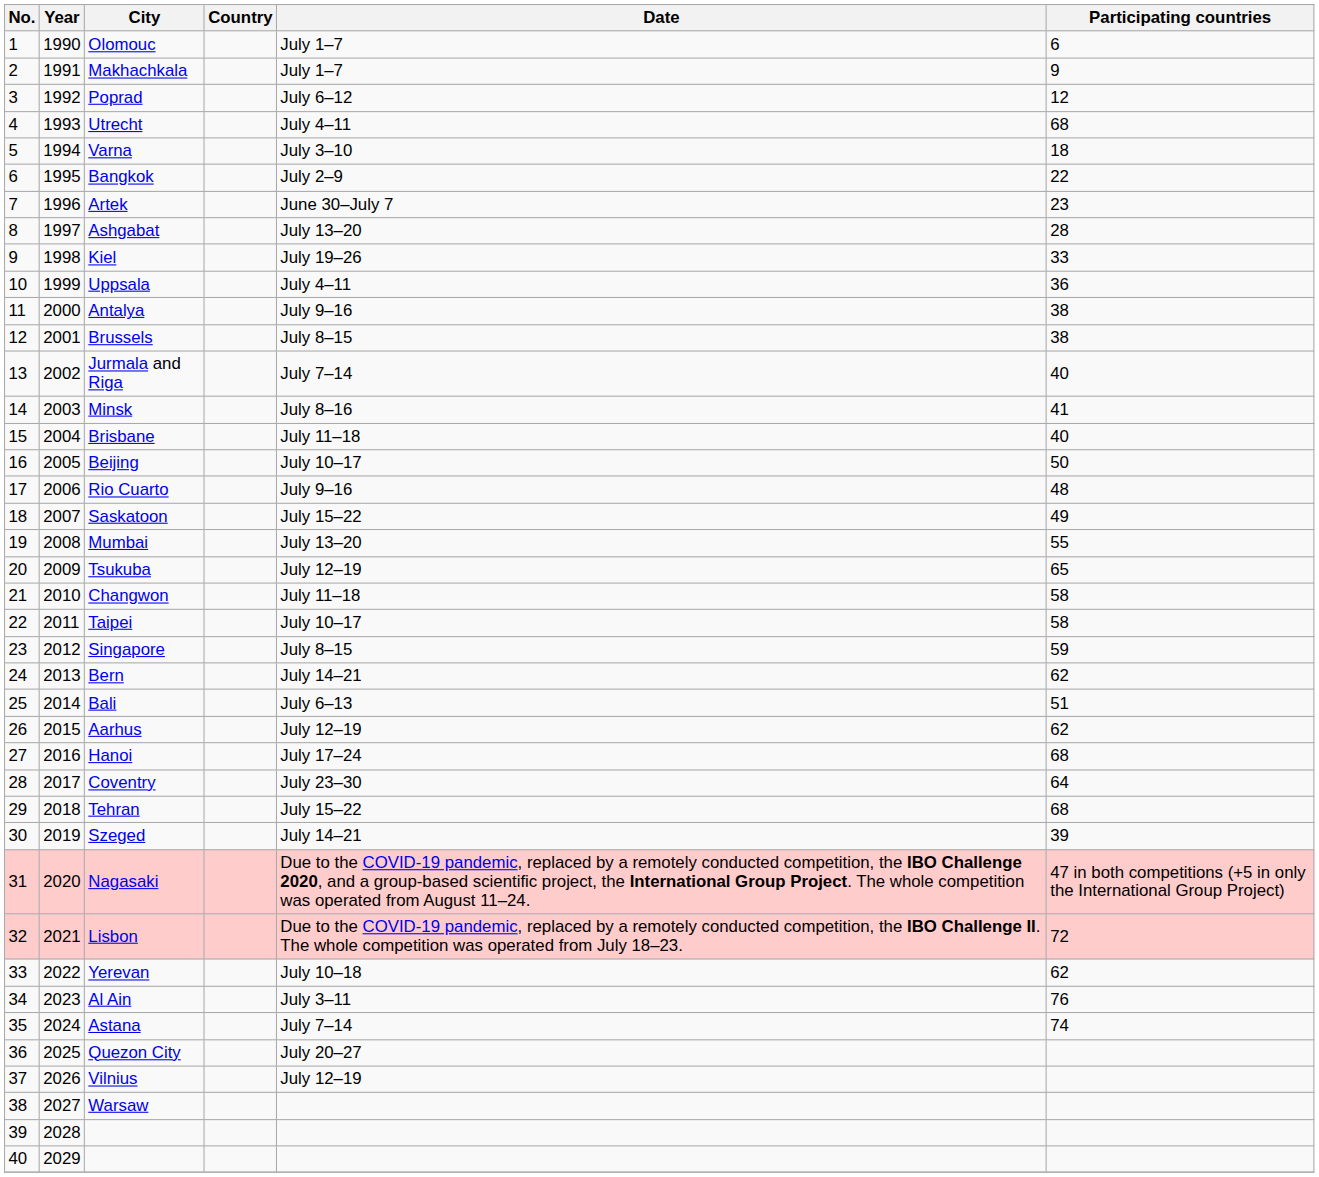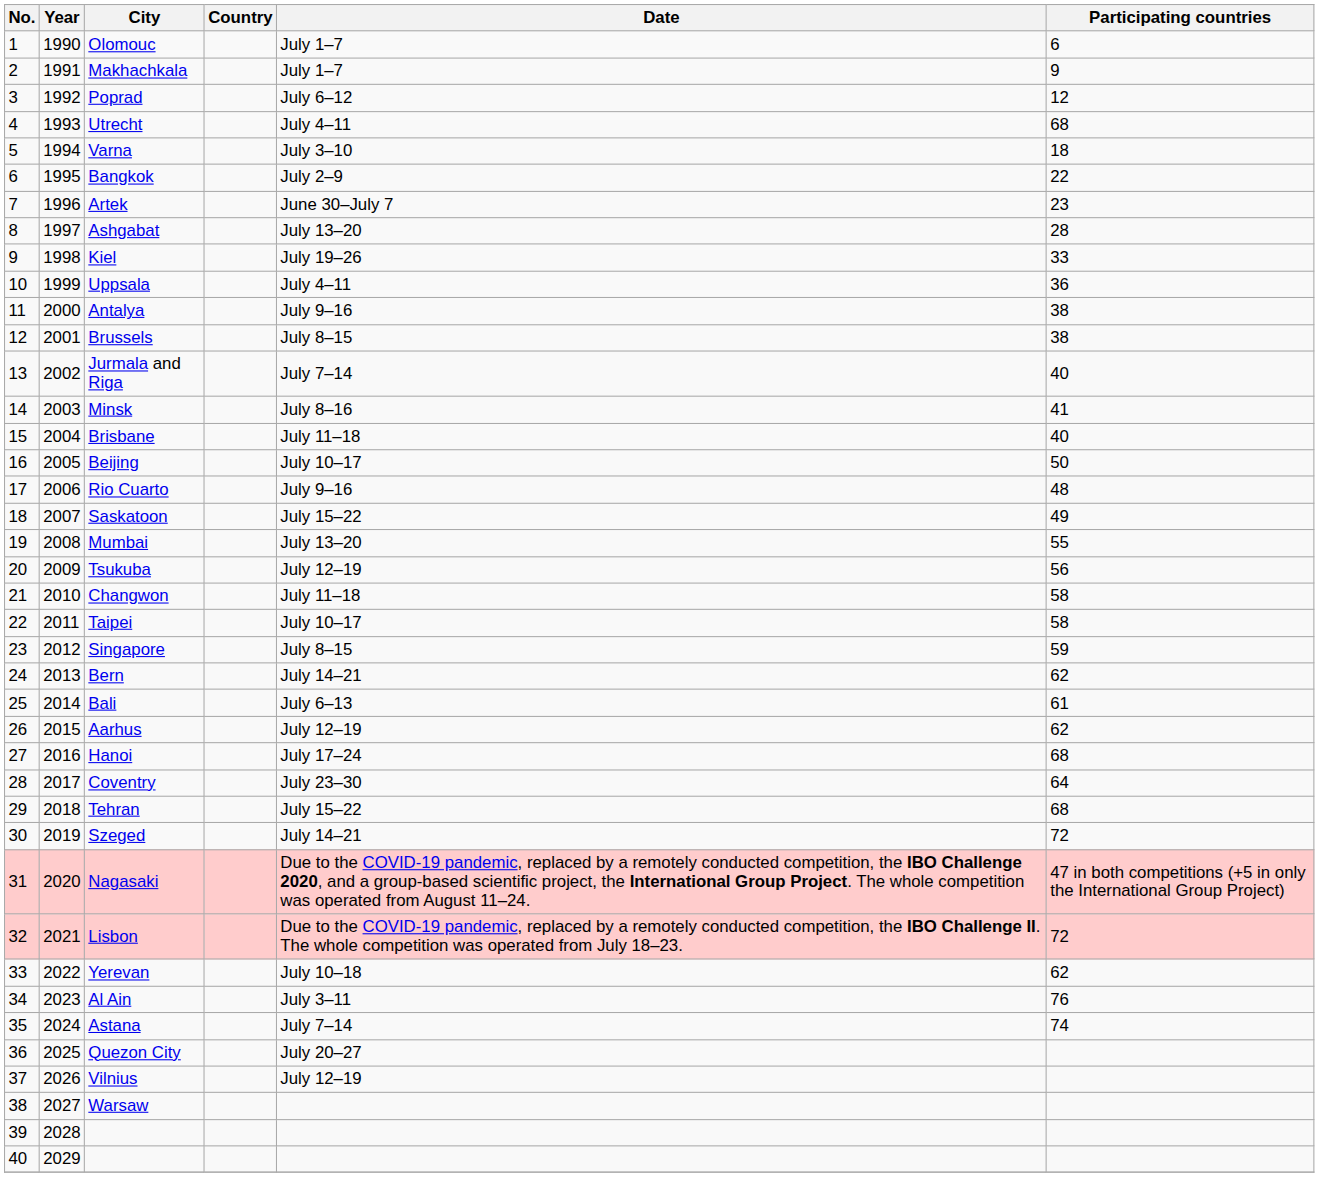Tsukuba | Participating countries: 65 -> 56
Bali | Participating countries: 51 -> 61
Szeged | Participating countries: 39 -> 72
